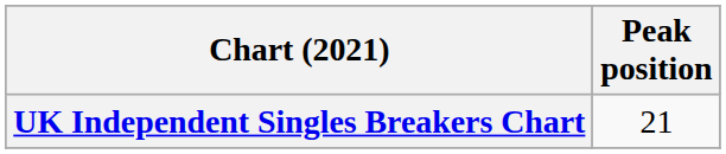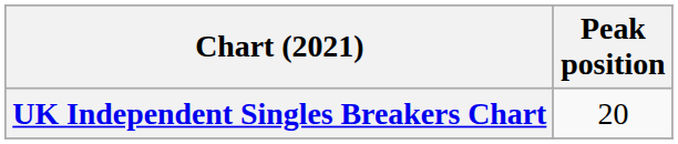UK Independent Singles Breakers Chart | Peak position: 21 -> 20
